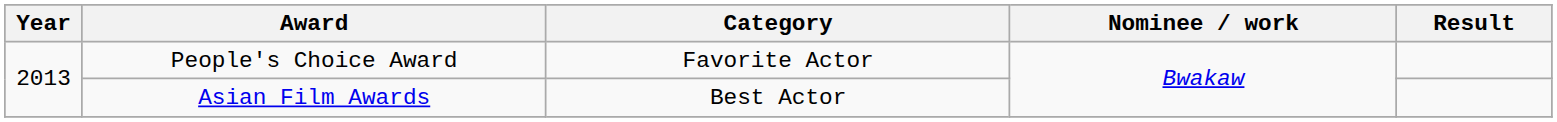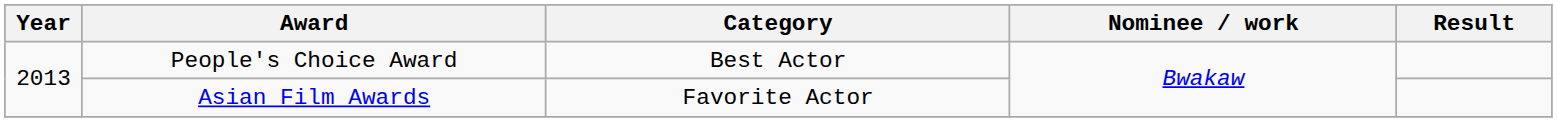People's Choice Award | Category: Favorite Actor -> Best Actor
Asian Film Awards | Category: Best Actor -> Favorite Actor
